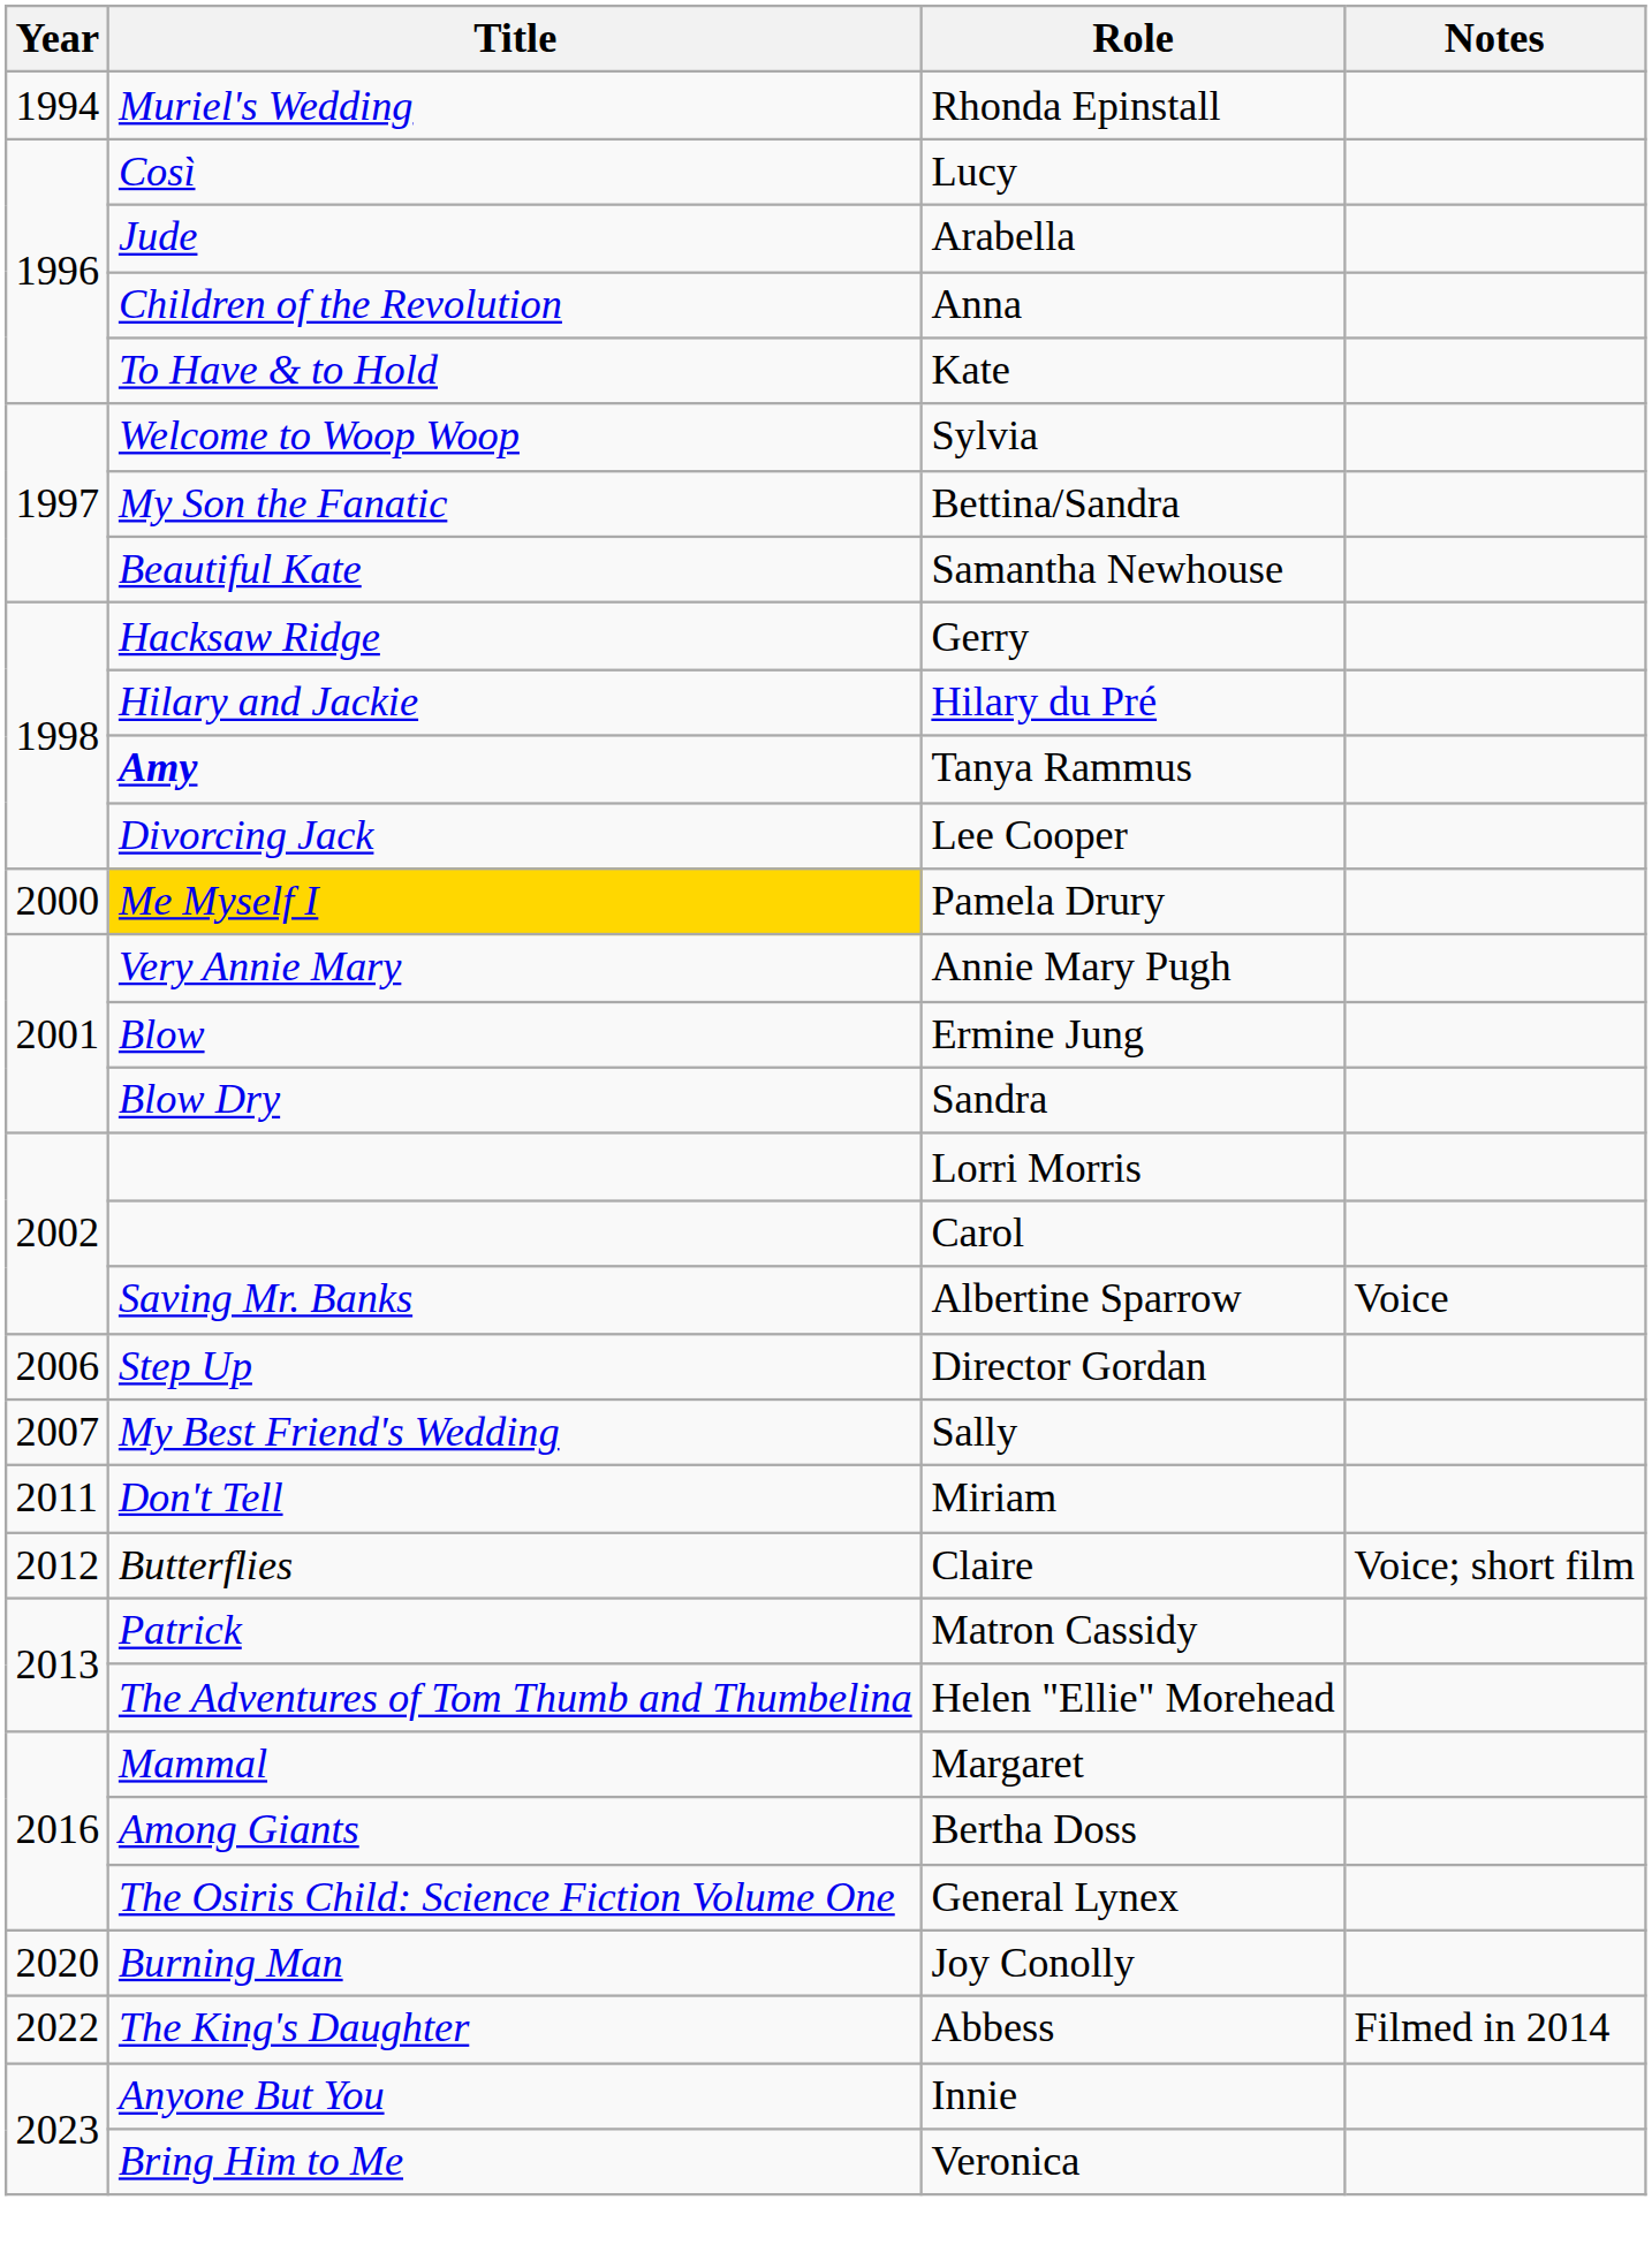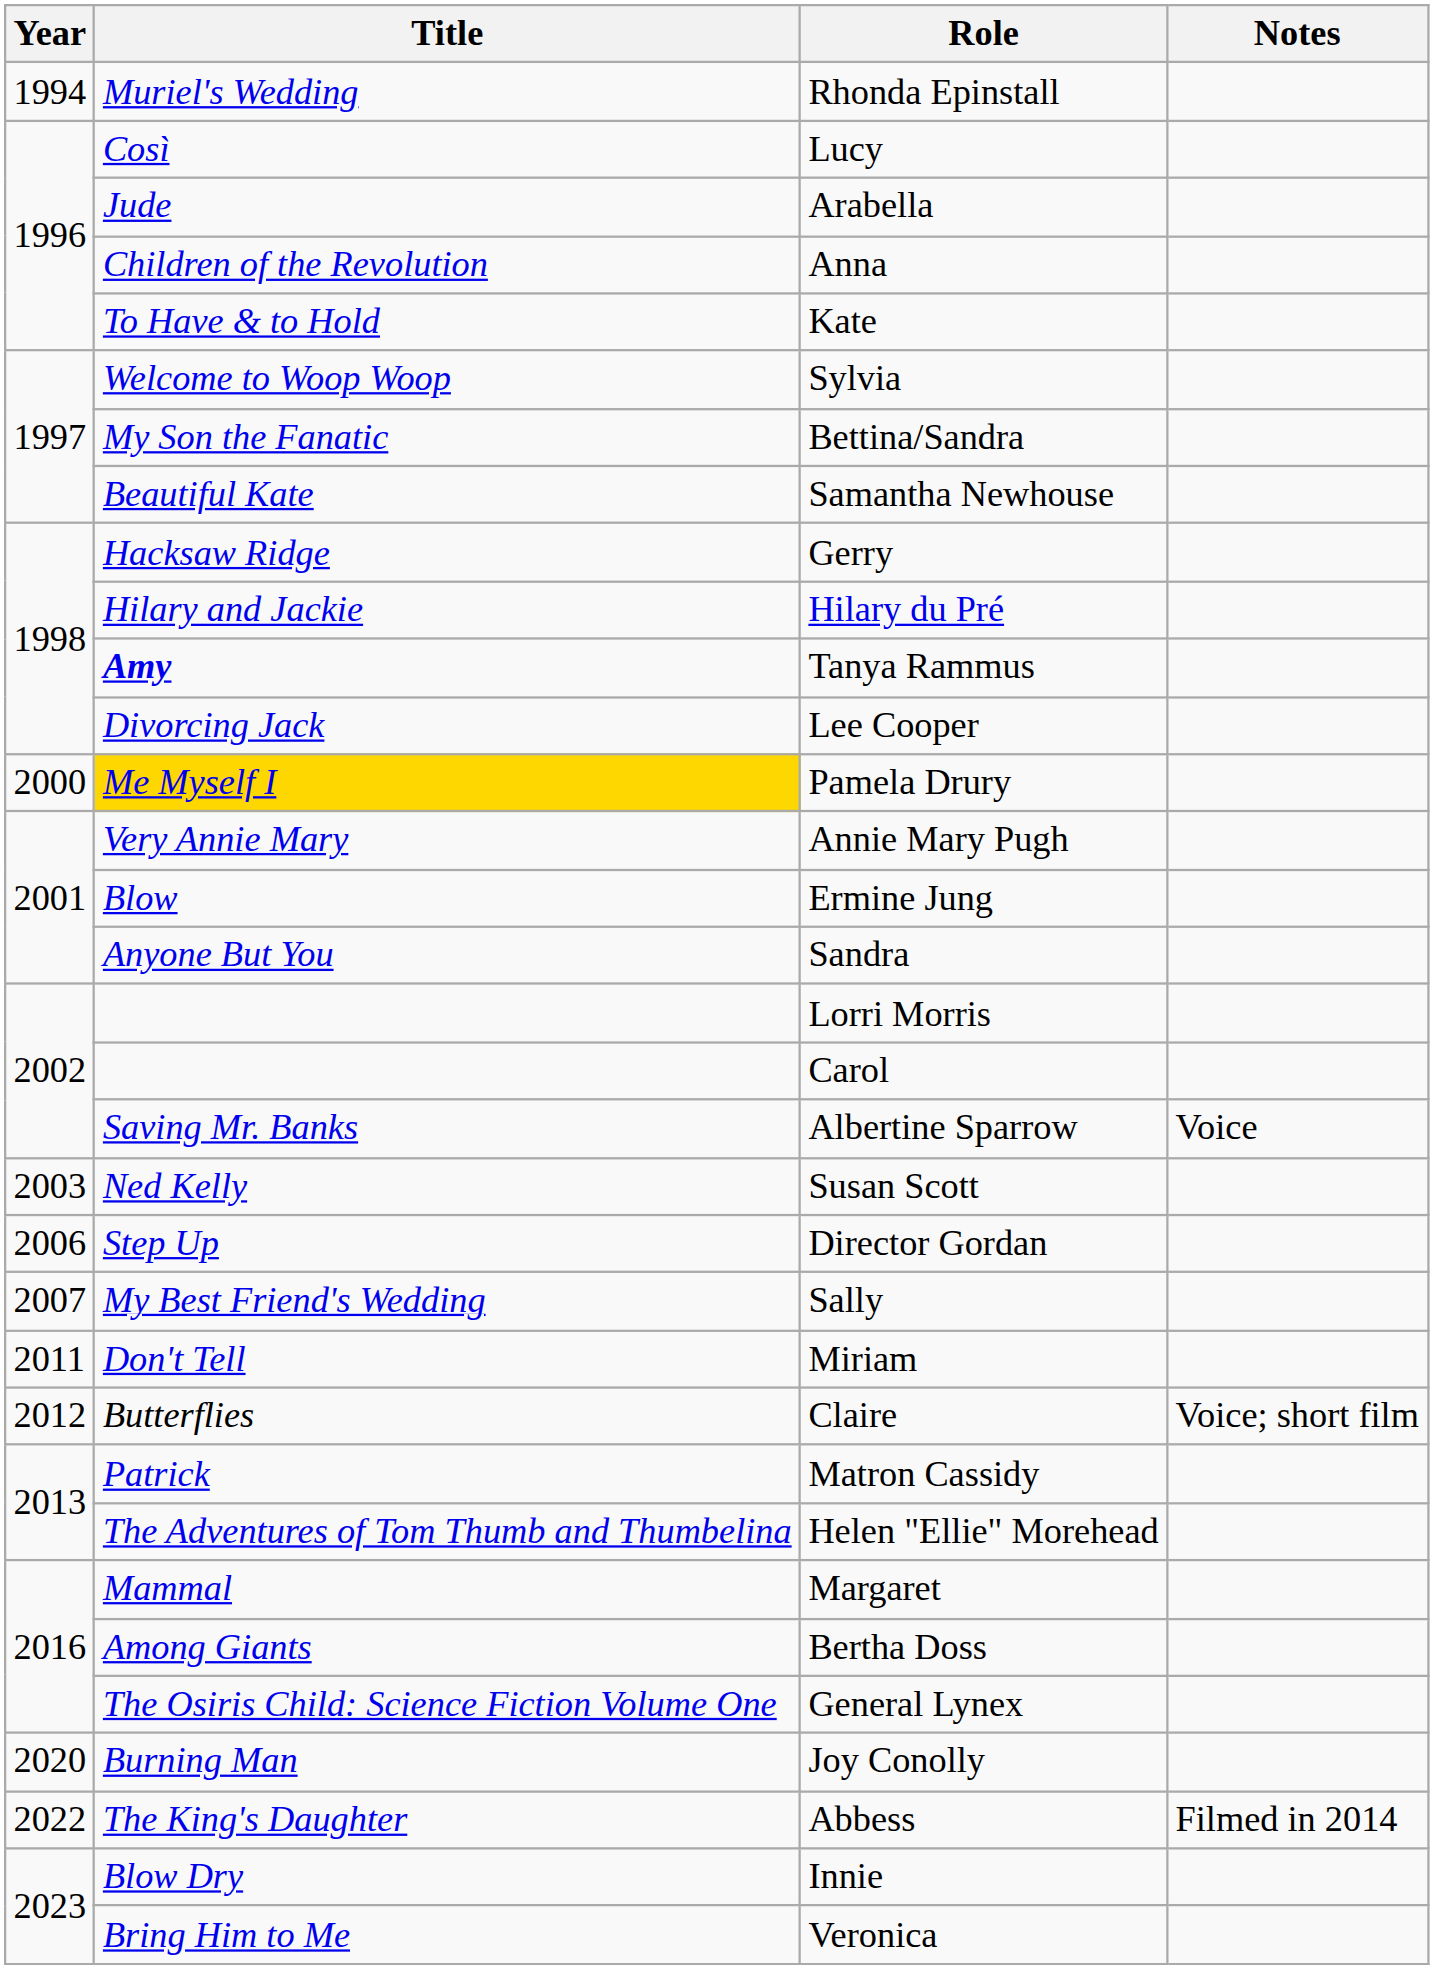Sandra | Title: Blow Dry -> Anyone But You
+ row: 2003 | Ned Kelly | Susan Scott
Innie | Title: Anyone But You -> Blow Dry
